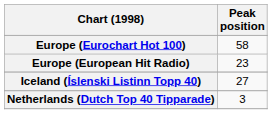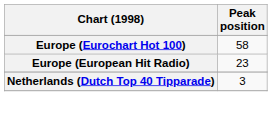- row: Iceland (Íslenski Listinn Topp 40) | 27
